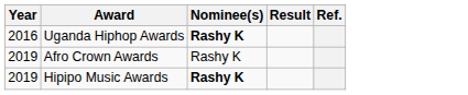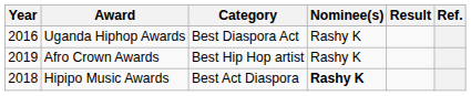+ column: Category | Best Diaspora Act | Best Hip Hop artist | Best Act Diaspora
Uganda Hiphop Awards | Nominee(s): bold -> normal
Hipipo Music Awards | Year: 2019 -> 2018
